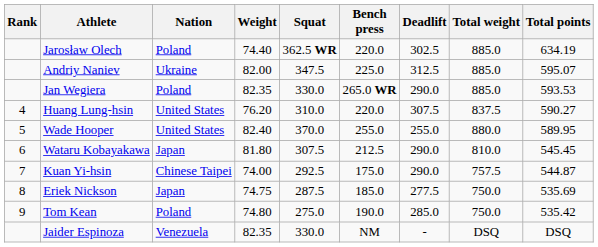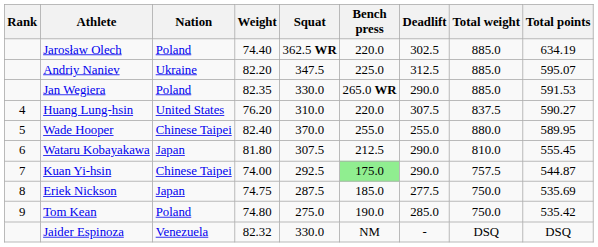Andriy Naniev | Weight: 82.00 -> 82.20
Jan Wegiera | Total points: 593.53 -> 591.53
Wade Hooper | Nation: United States -> Chinese Taipei
Wataru Kobayakawa | Total points: 545.45 -> 555.45
Kuan Yi-hsin | Bench press: no background -> lightgreen background
Jaider Espinoza | Weight: 82.35 -> 82.32
